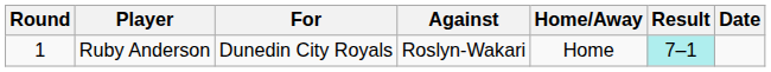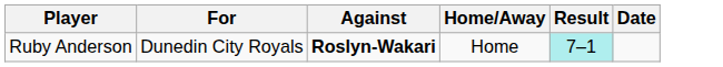- column: Round | 1
Ruby Anderson | Against: normal -> bold
